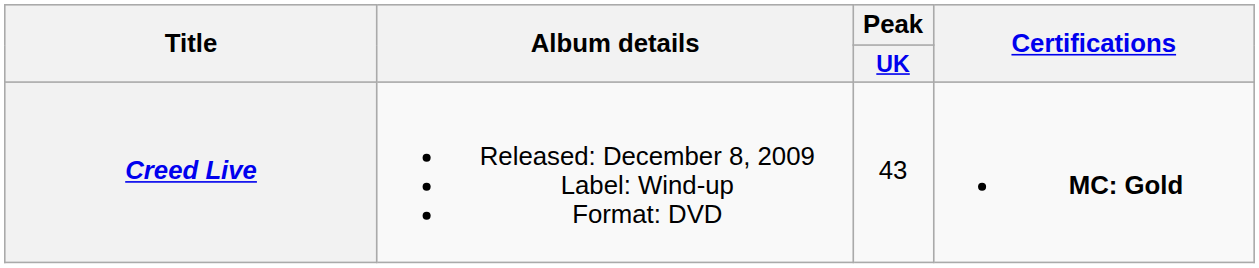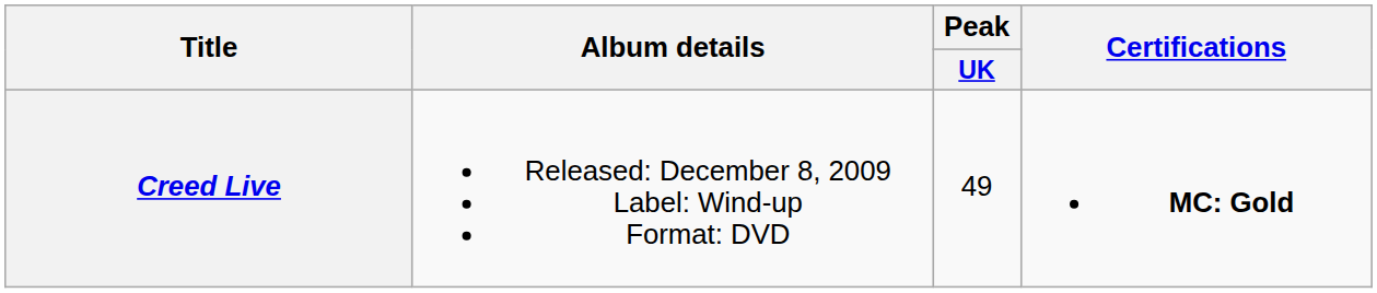Creed Live | Peak / UK: 43 -> 49
